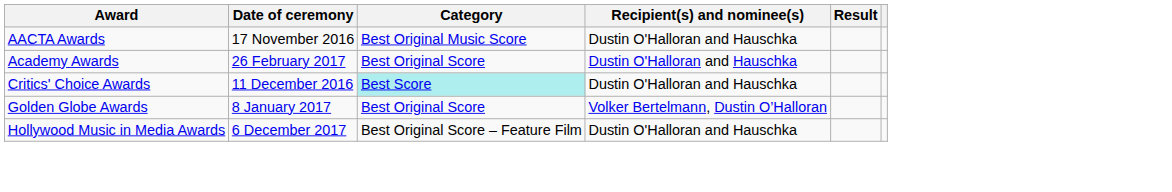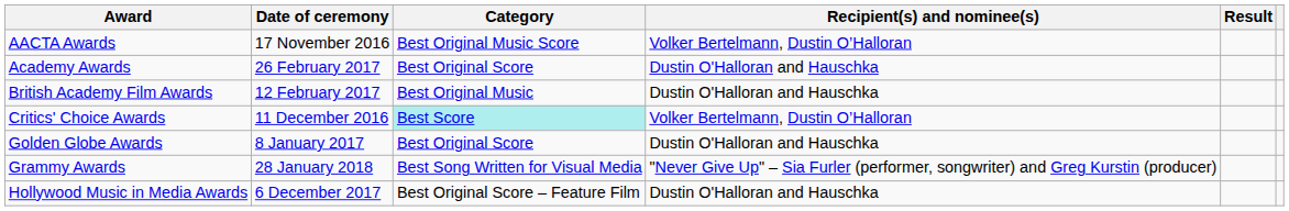AACTA Awards | Recipient(s) and nominee(s): Dustin O'Halloran and Hauschka -> Volker Bertelmann, Dustin O’Halloran
+ row: British Academy Film Awards | 12 February 2017 | Best Original Music | Dustin O'Halloran and Hauschka
Critics' Choice Awards | Recipient(s) and nominee(s): Dustin O'Halloran and Hauschka -> Volker Bertelmann, Dustin O’Halloran
Golden Globe Awards | Recipient(s) and nominee(s): Volker Bertelmann, Dustin O’Halloran -> Dustin O'Halloran and Hauschka
+ row: Grammy Awards | 28 January 2018 | Best Song Written for Visual Media | "Never Give Up" – Sia Furler (performer, songwriter) and Greg Kurstin (producer)
